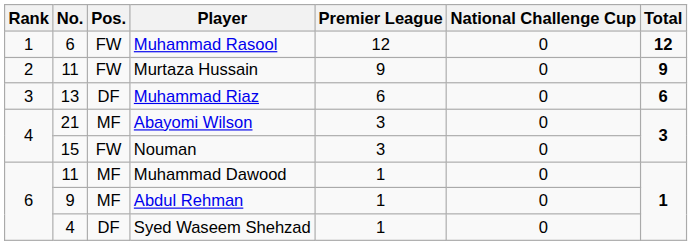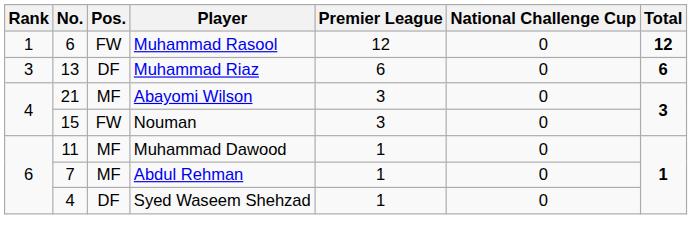- row: 2 | 11 | FW | Murtaza Hussain | 9 | 0 | 9
Abdul Rehman | No.: 9 -> 7
